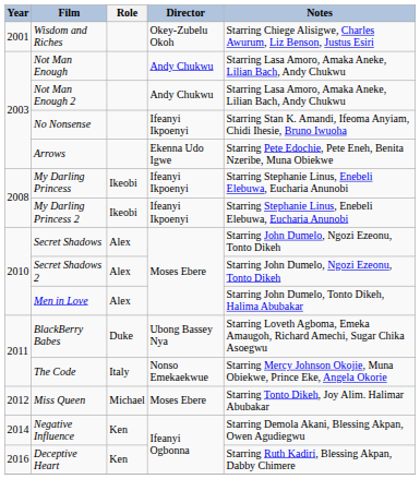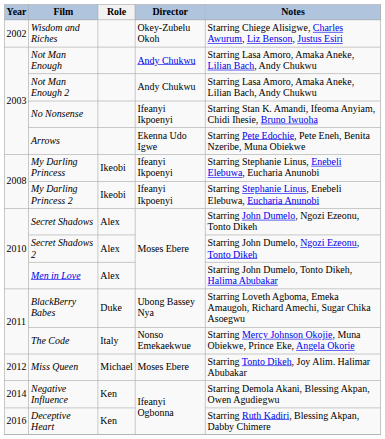Wisdom and Riches | Year: 2001 -> 2002
